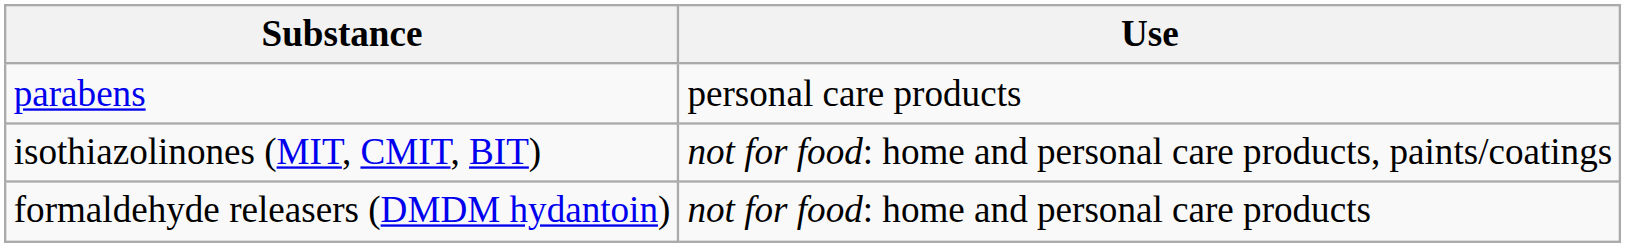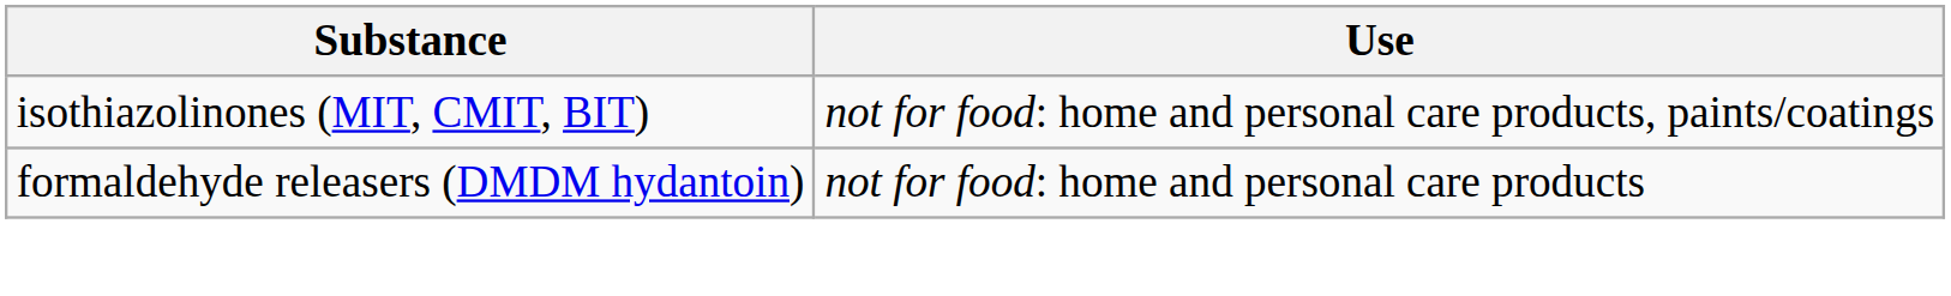- row: parabens | personal care products
